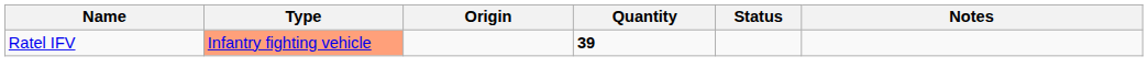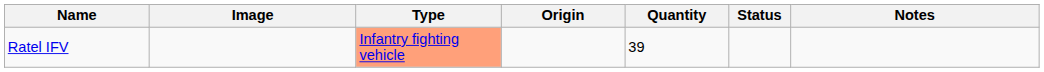+ column: Image
Ratel IFV | Quantity: bold -> normal
